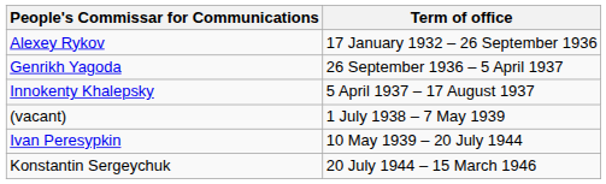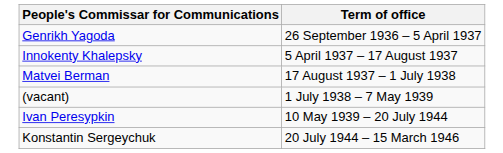- row: Alexey Rykov | 17 January 1932 – 26 September 1936
+ row: Matvei Berman | 17 August 1937 – 1 July 1938
